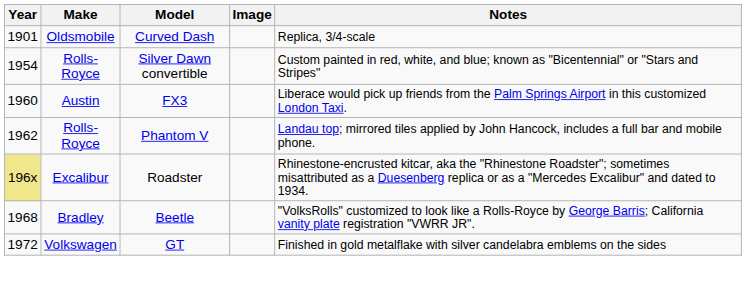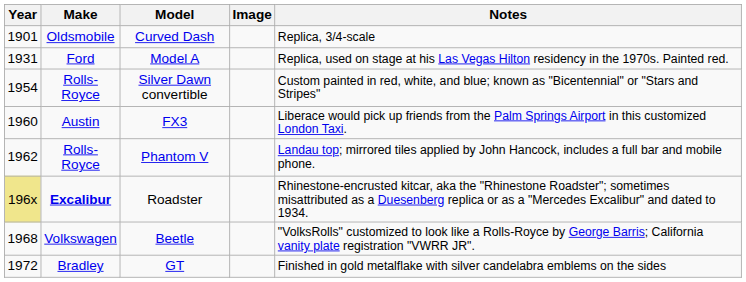+ row: 1931 | Ford | Model A | Replica, used on stage at his Las Vegas Hilton residency in the 1970s. Painted red.
Roadster | Make: normal -> bold
Beetle | Make: Bradley -> Volkswagen
GT | Make: Volkswagen -> Bradley
